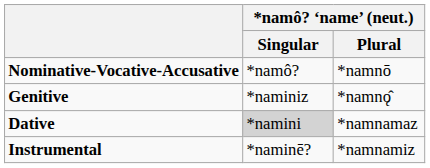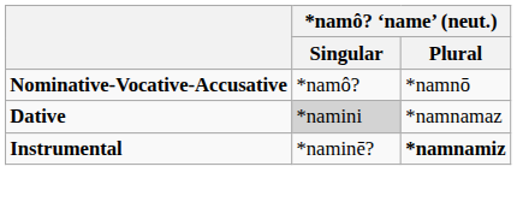- row: Genitive | *naminiz | *namnǫ̂
Instrumental | *namô? ‘name’ (neut.) / Plural: normal -> bold
